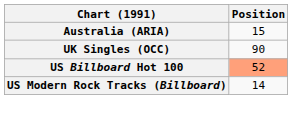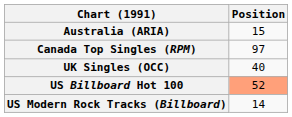+ row: Canada Top Singles (RPM) | 97
UK Singles (OCC) | Position: 90 -> 40
